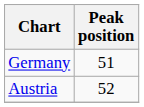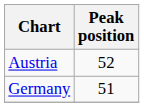rows swapped: Germany <-> Austria
